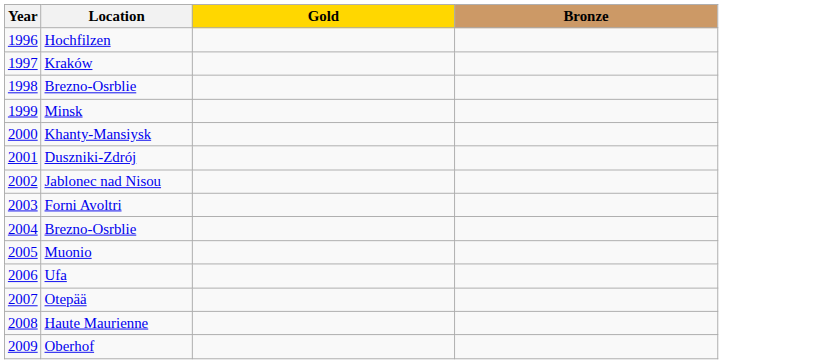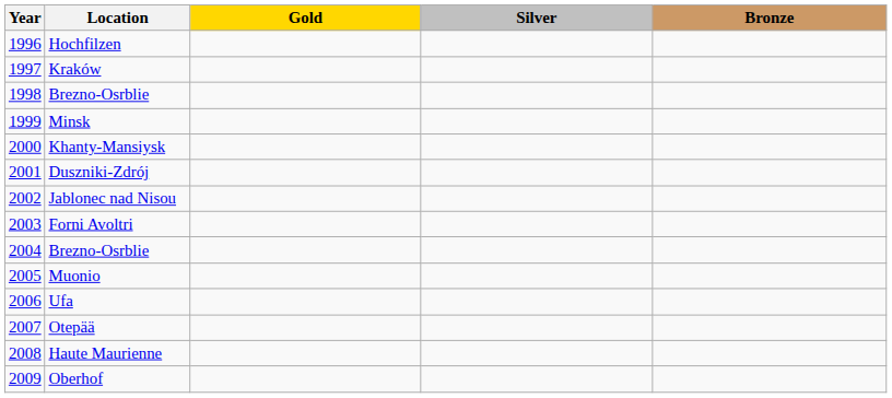+ column: Silver
